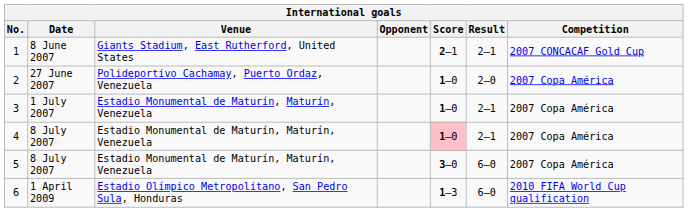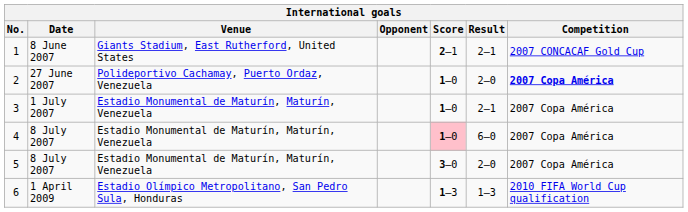2 | Competition: normal -> bold
4 | Result: 2–1 -> 6–0
5 | Result: 6–0 -> 2–0
6 | Result: 6–0 -> 1–3
